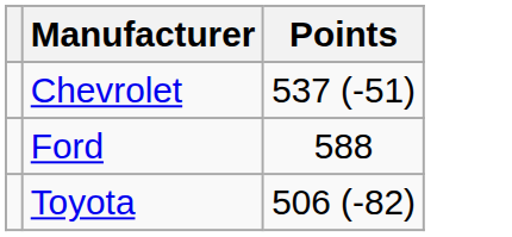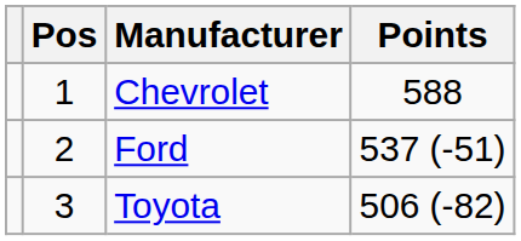+ column: Pos | 1 | 2 | 3
Chevrolet | Points: 537 (-51) -> 588
Ford | Points: 588 -> 537 (-51)
